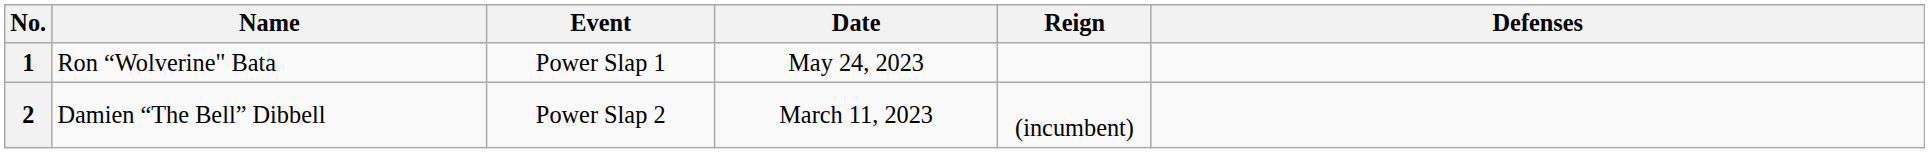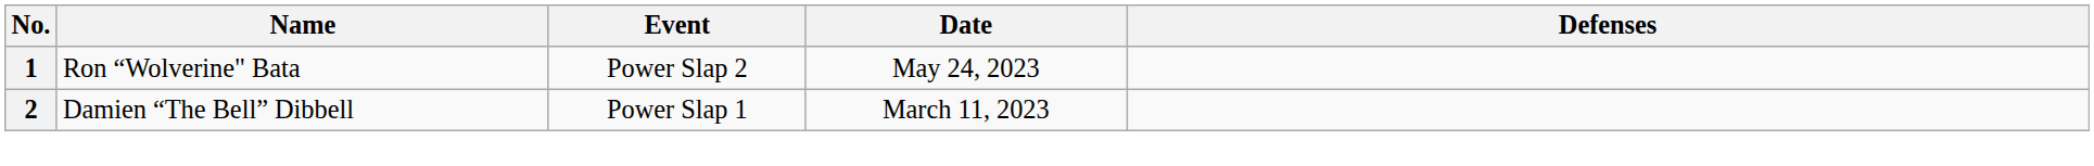- column: Reign | (incumbent)
1 | Event: Power Slap 1 -> Power Slap 2
2 | Event: Power Slap 2 -> Power Slap 1
